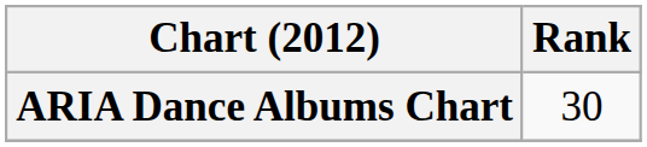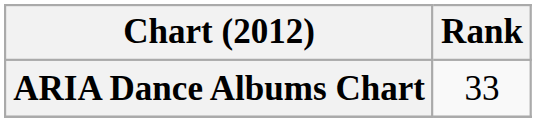ARIA Dance Albums Chart | Rank: 30 -> 33
